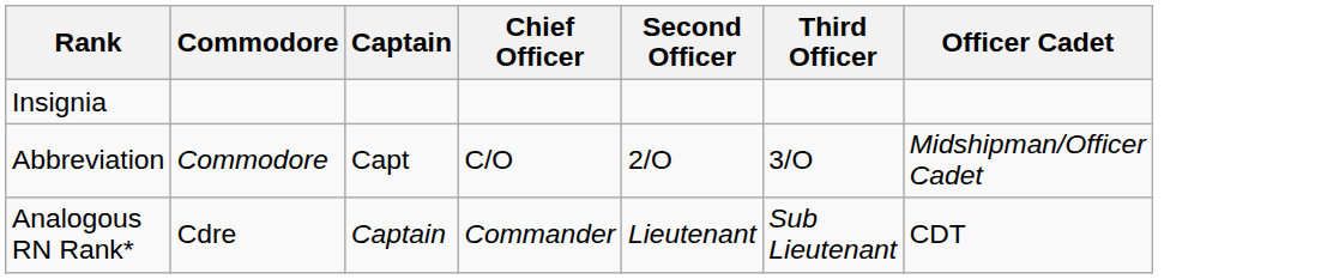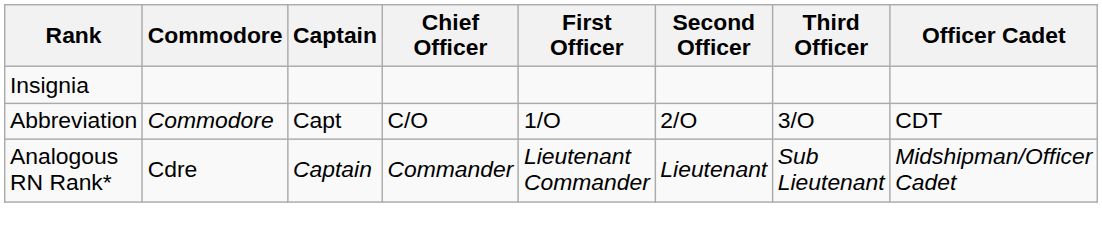+ column: First Officer | 1/O | Lieutenant Commander
Abbreviation | Officer Cadet: Midshipman/Officer Cadet -> CDT
Analogous RN Rank* | Officer Cadet: CDT -> Midshipman/Officer Cadet
